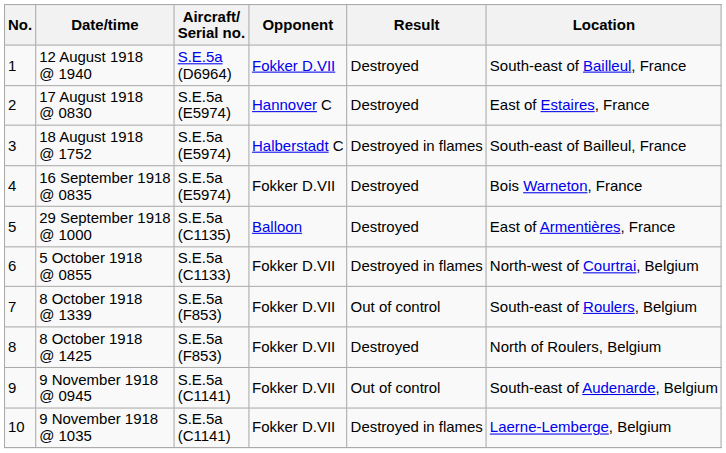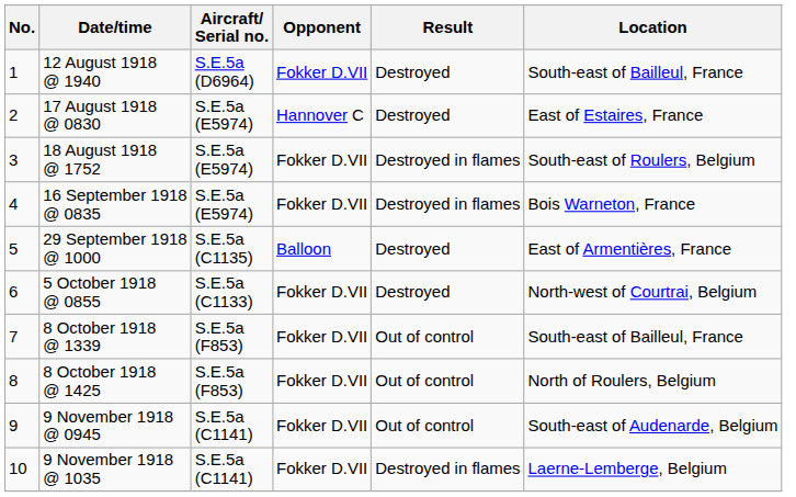18 August 1918 @ 1752 | Opponent: Halberstadt C -> Fokker D.VII
18 August 1918 @ 1752 | Location: South-east of Bailleul, France -> South-east of Roulers, Belgium
16 September 1918 @ 0835 | Result: Destroyed -> Destroyed in flames
5 October 1918 @ 0855 | Result: Destroyed in flames -> Destroyed
8 October 1918 @ 1339 | Location: South-east of Roulers, Belgium -> South-east of Bailleul, France
8 October 1918 @ 1425 | Result: Destroyed -> Out of control
